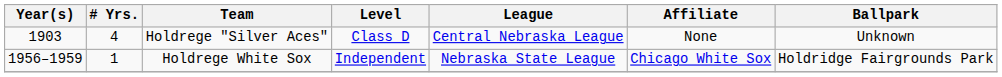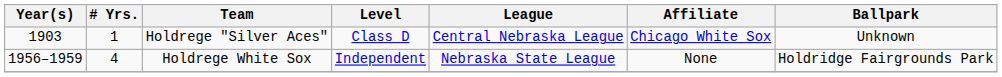Holdrege "Silver Aces" | # Yrs.: 4 -> 1
Holdrege "Silver Aces" | Affiliate: None -> Chicago White Sox
Holdrege White Sox | # Yrs.: 1 -> 4
Holdrege White Sox | Affiliate: Chicago White Sox -> None
